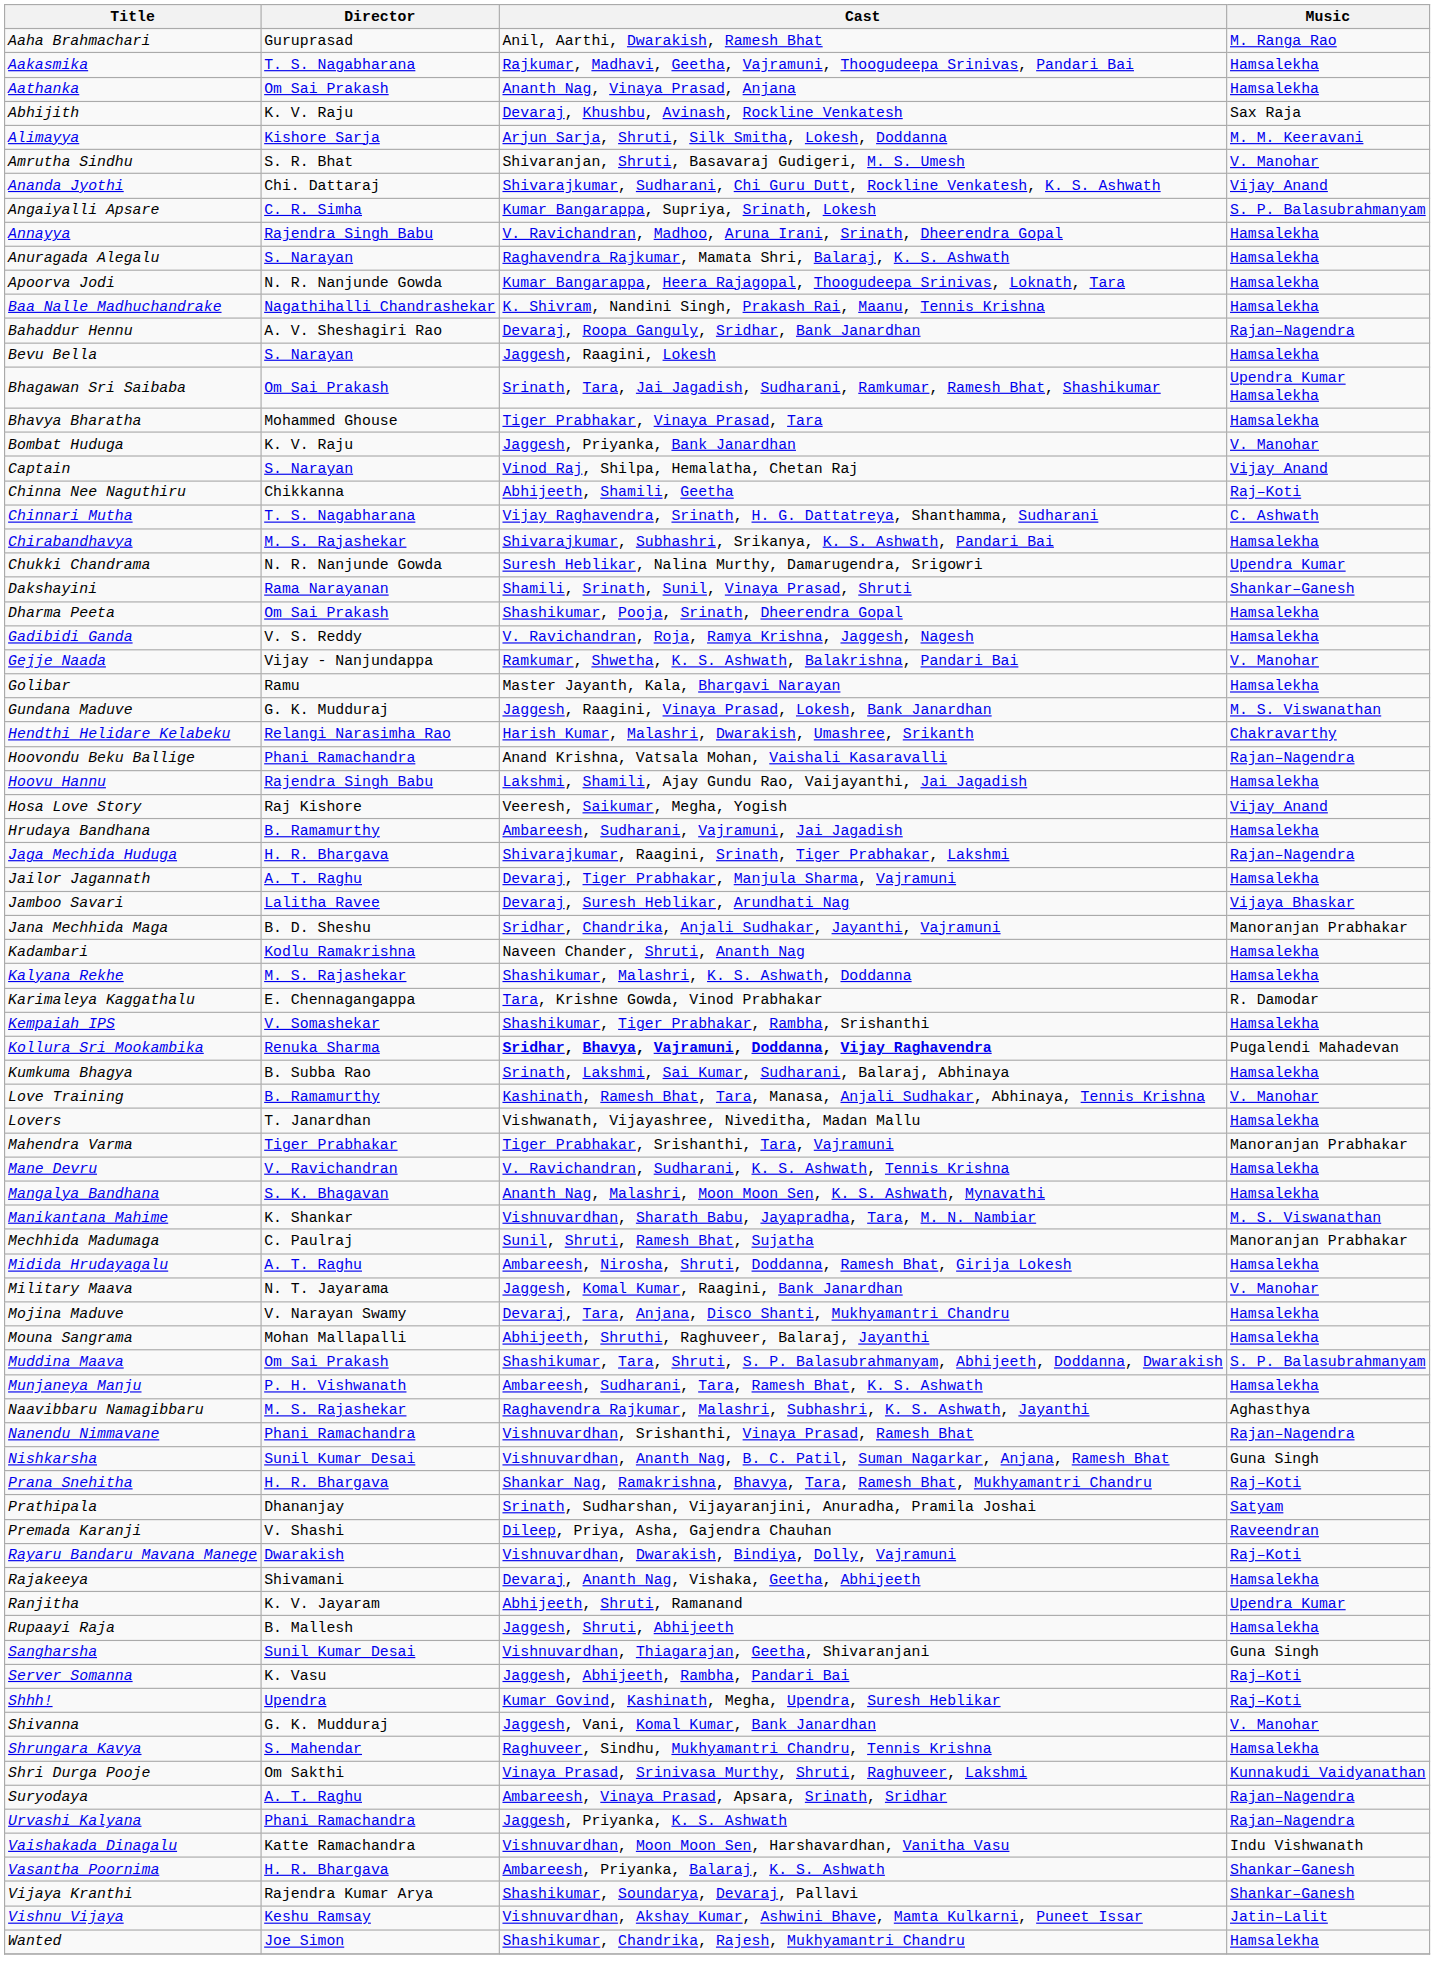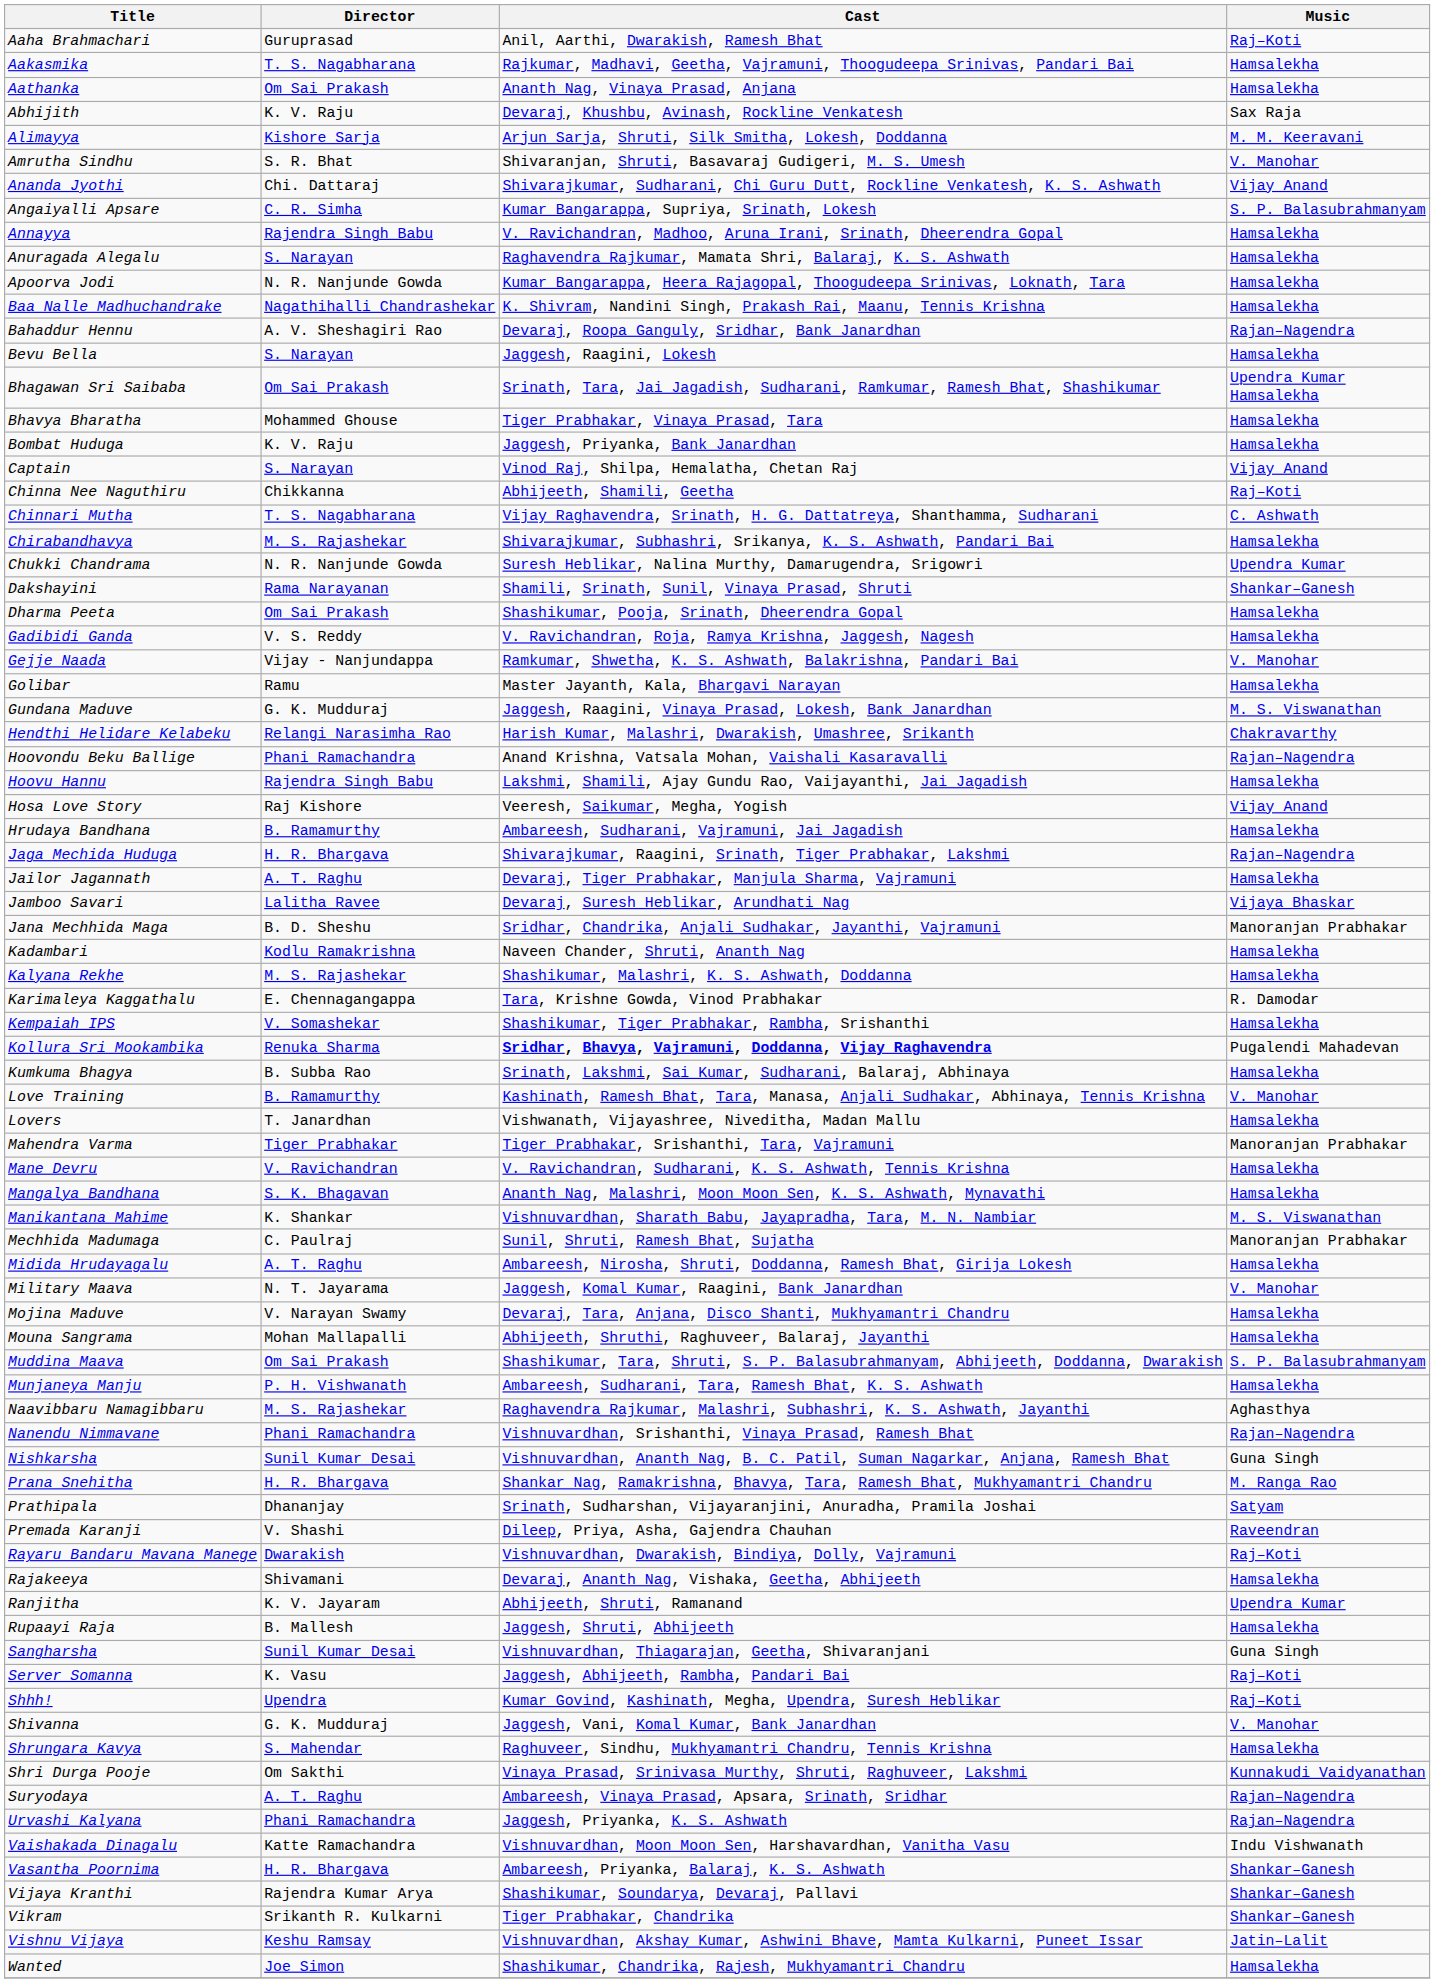Aaha Brahmachari | Music: M. Ranga Rao -> Raj–Koti
Bombat Huduga | Music: V. Manohar -> Hamsalekha
Prana Snehitha | Music: Raj–Koti -> M. Ranga Rao
+ row: Vikram | Srikanth R. Kulkarni | Tiger Prabhakar, Chandrika | Shankar–Ganesh
